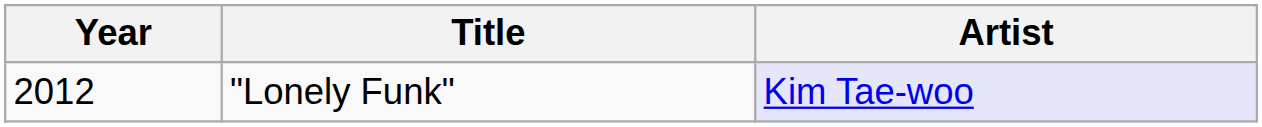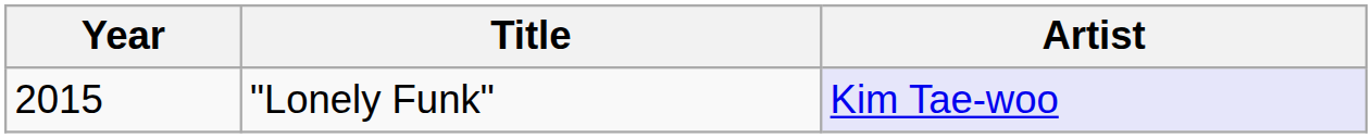"Lonely Funk" | Year: 2012 -> 2015
